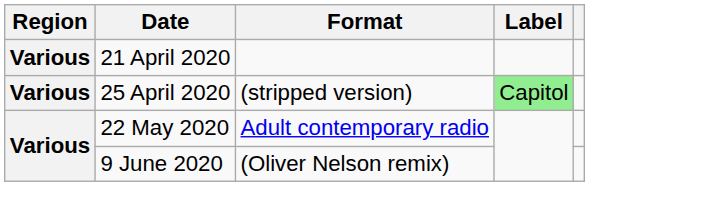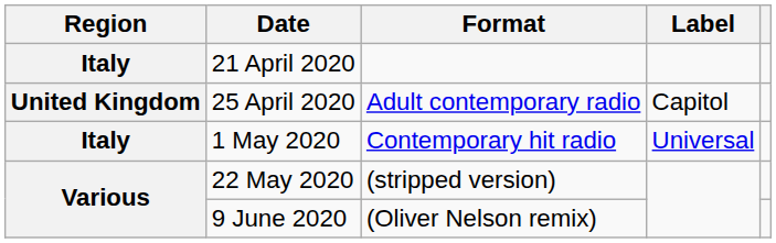21 April 2020 | Region: Various -> Italy
25 April 2020 | Region: Various -> United Kingdom
25 April 2020 | Format: (stripped version) -> Adult contemporary radio
25 April 2020 | Label: lightgreen background -> no background
+ row: Italy | 1 May 2020 | Contemporary hit radio | Universal
22 May 2020 | Format: Adult contemporary radio -> (stripped version)
